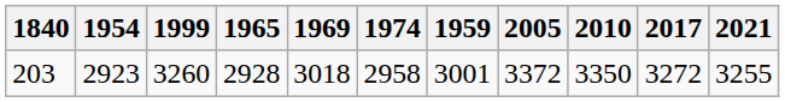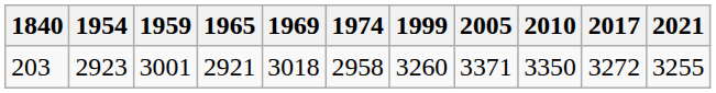columns swapped: 1959 <-> 1999
203 | 1965: 2928 -> 2921
203 | 2005: 3372 -> 3371
